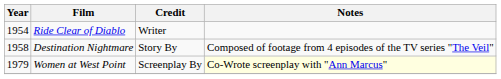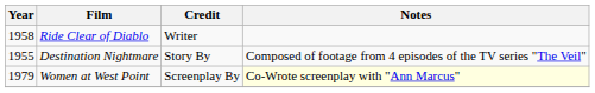Ride Clear of Diablo | Year: 1954 -> 1958
Destination Nightmare | Year: 1958 -> 1955
